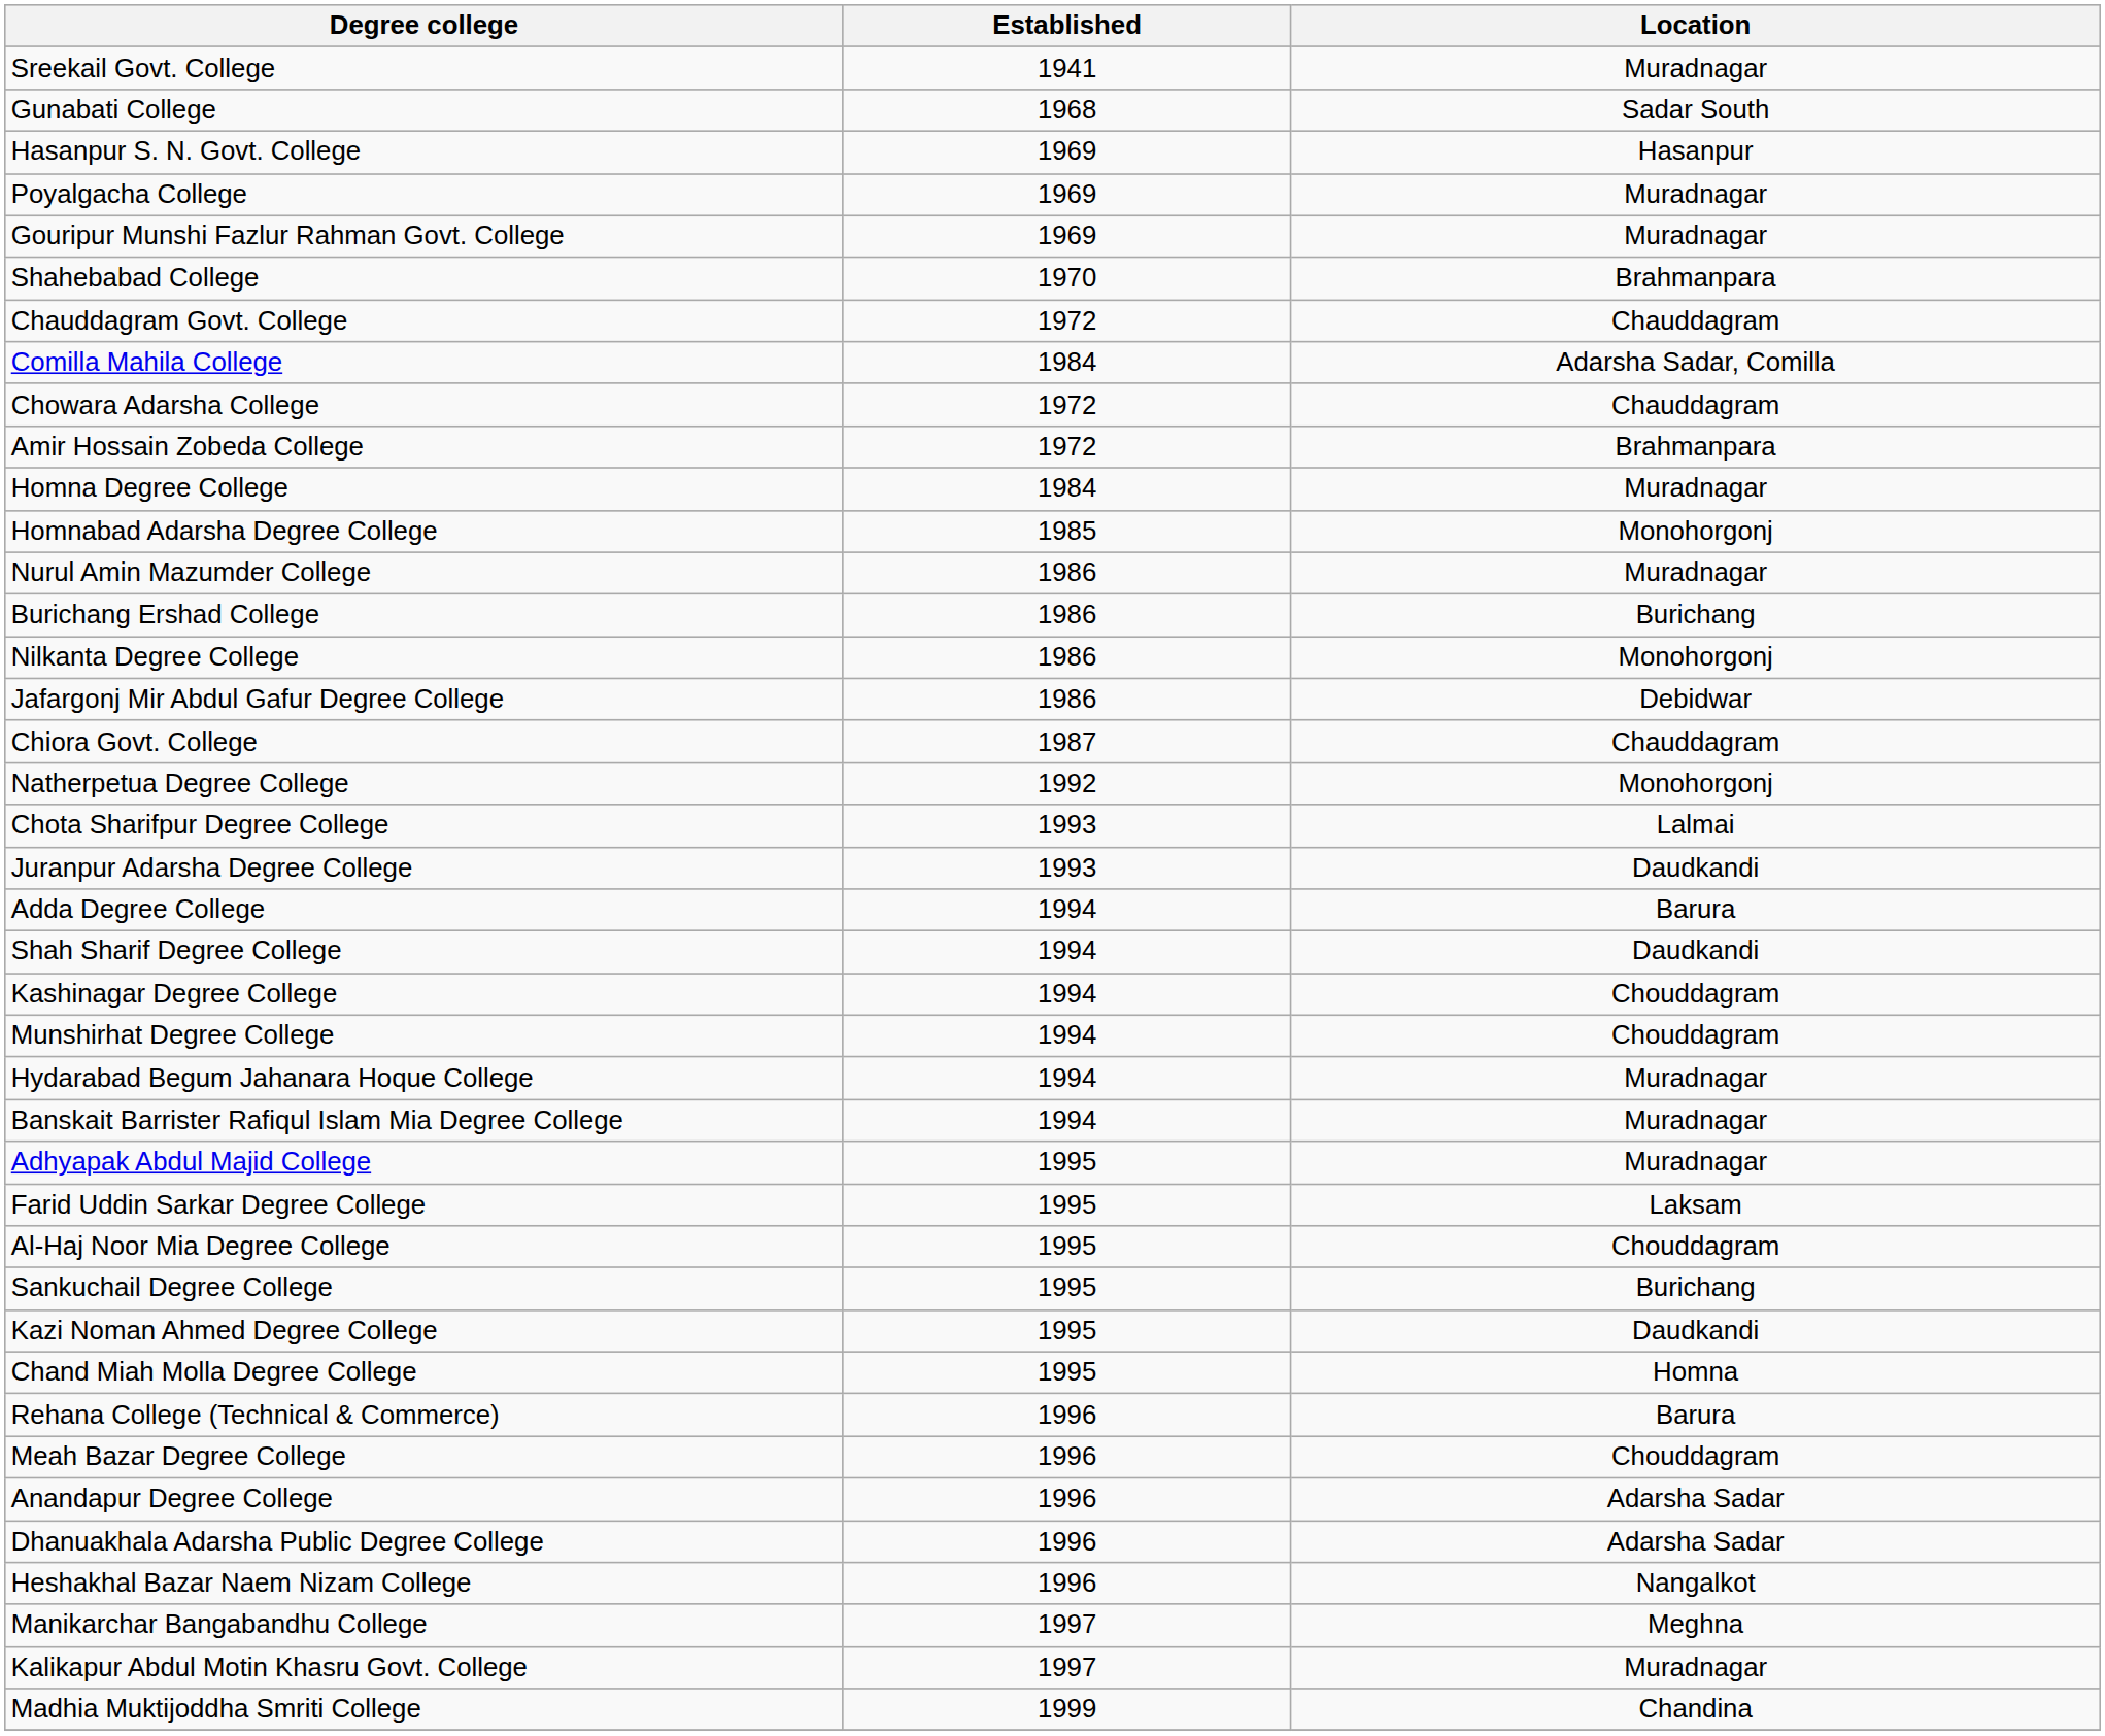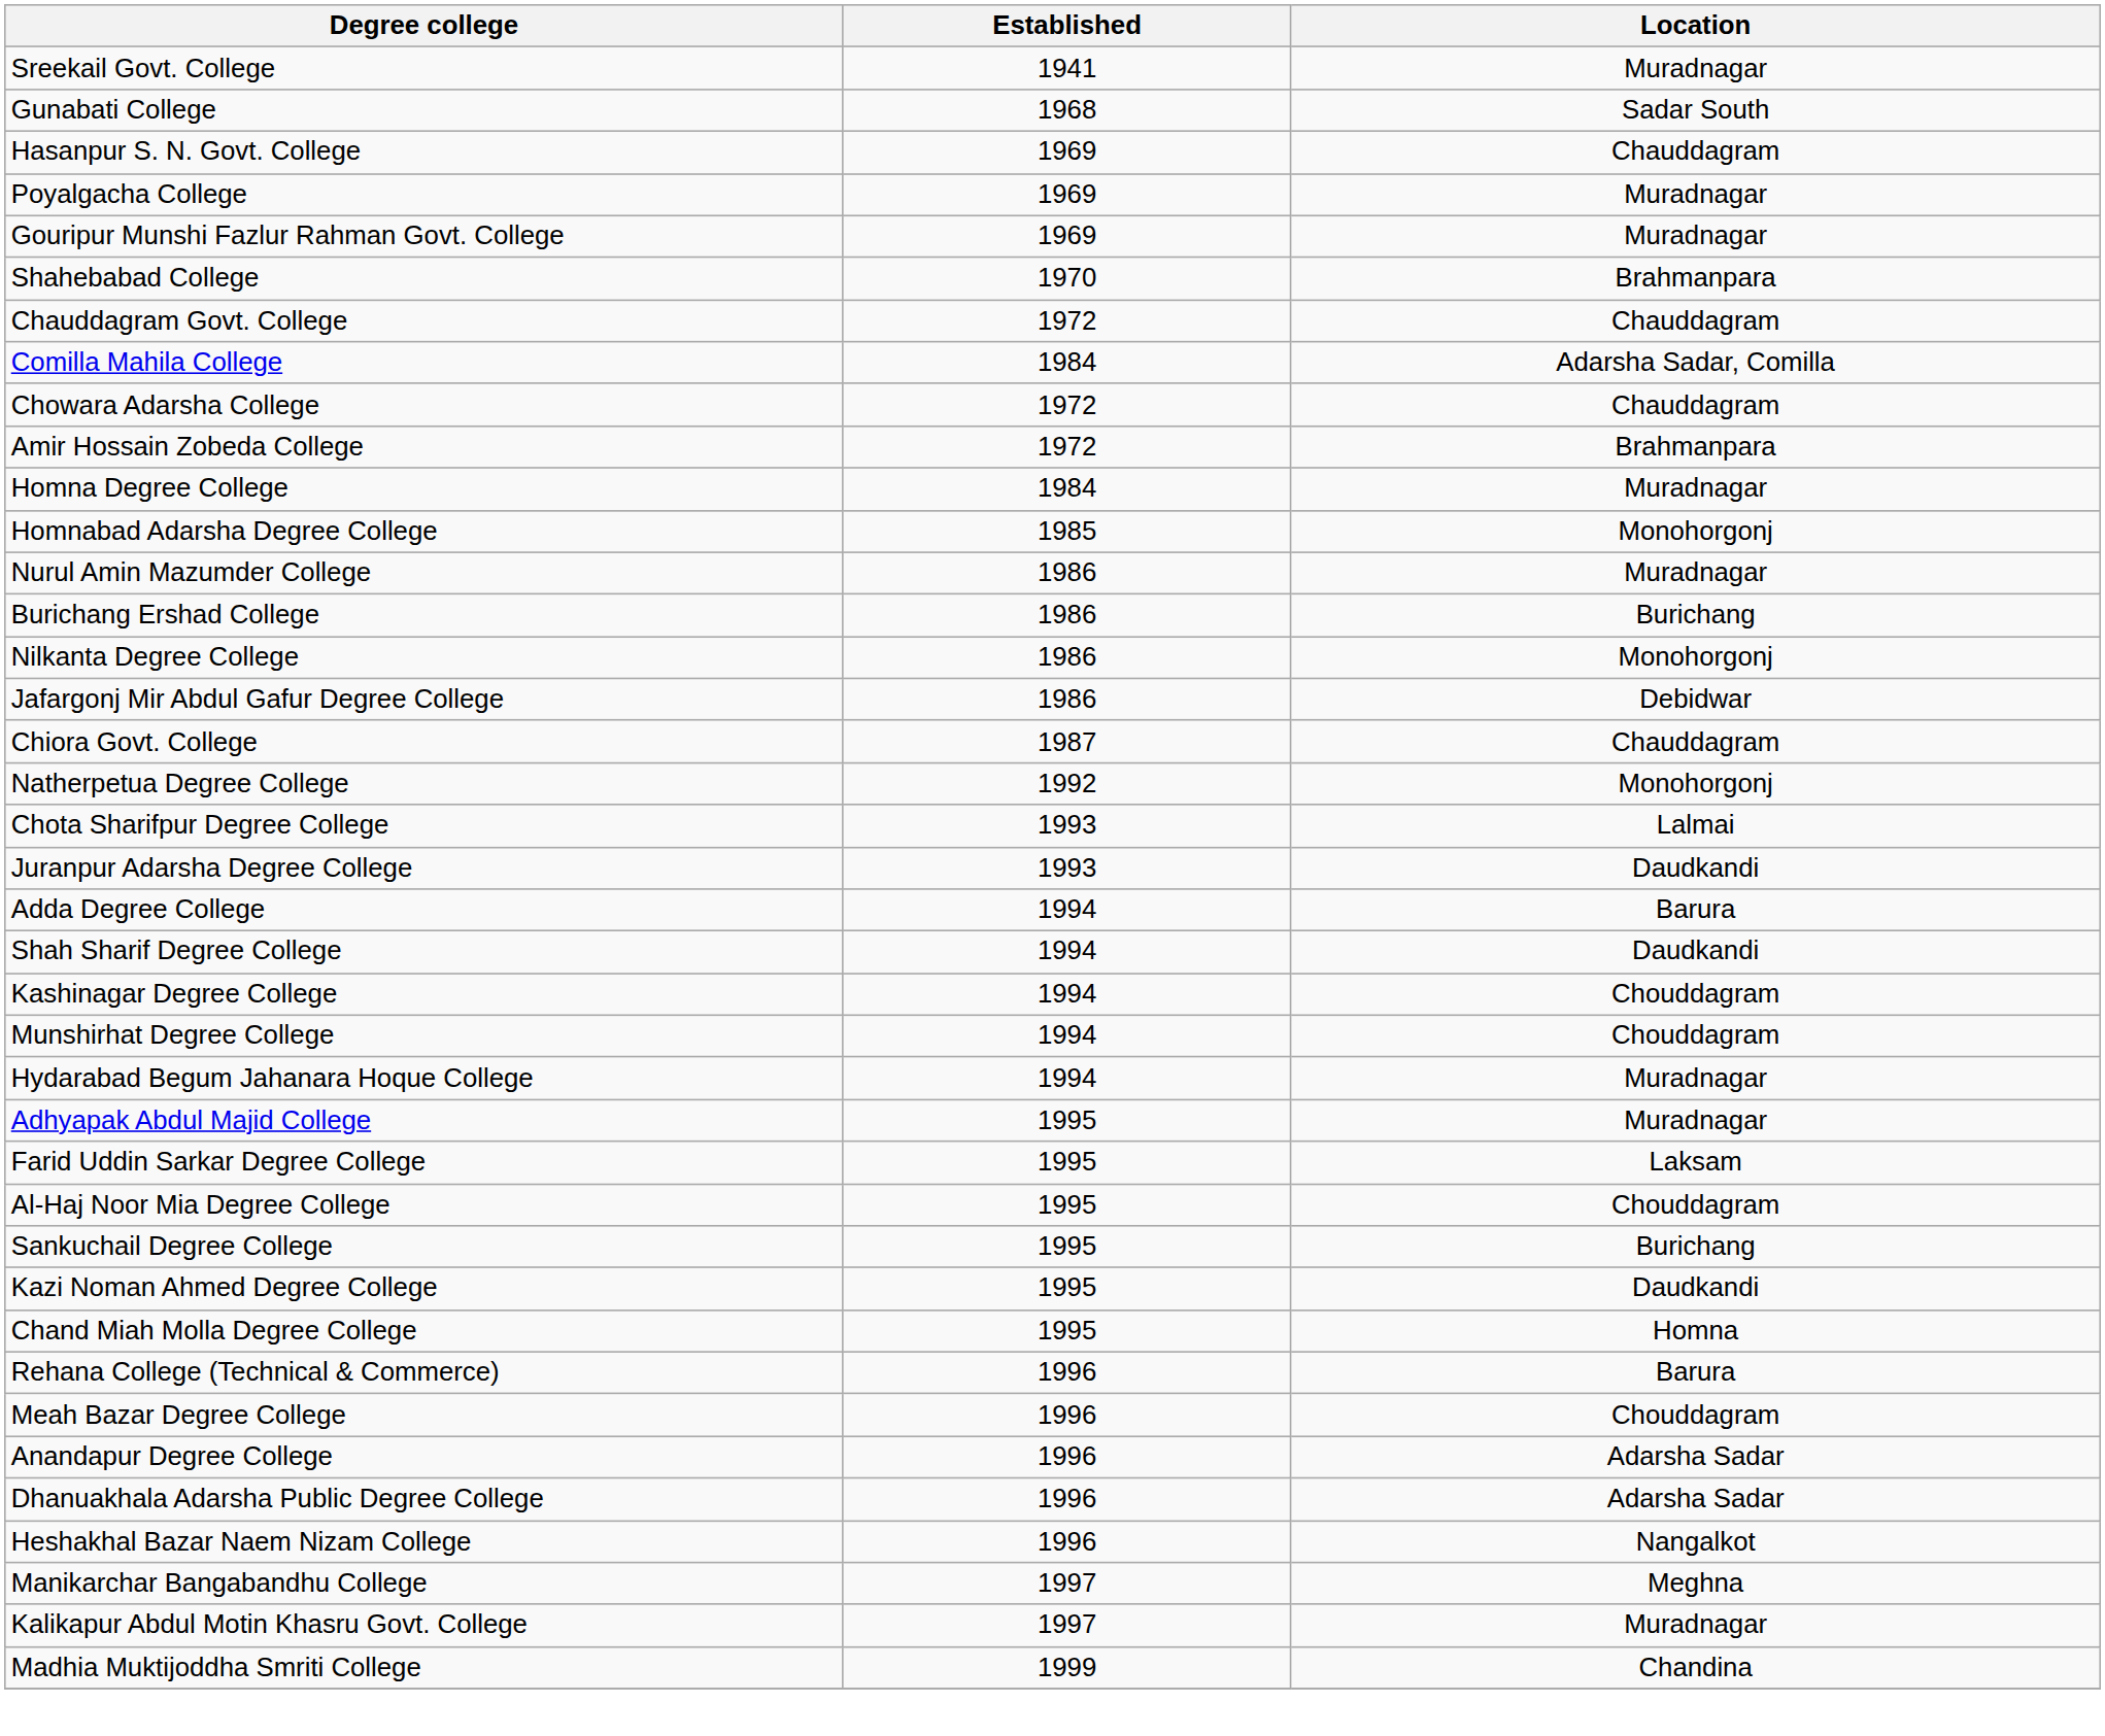Hasanpur S. N. Govt. College | Location: Hasanpur -> Chauddagram
- row: Banskait Barrister Rafiqul Islam Mia Degree College | 1994 | Muradnagar
